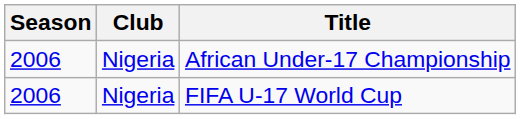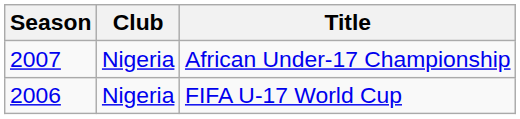African Under-17 Championship | Season: 2006 -> 2007
